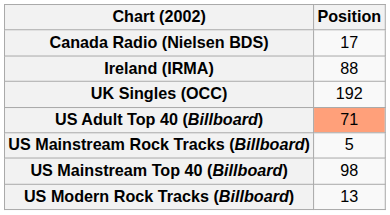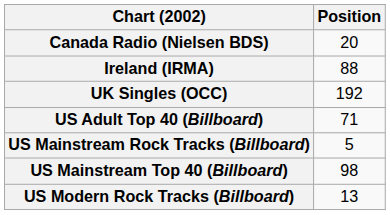Canada Radio (Nielsen BDS) | Position: 17 -> 20
US Adult Top 40 (Billboard) | Position: lightsalmon background -> no background
